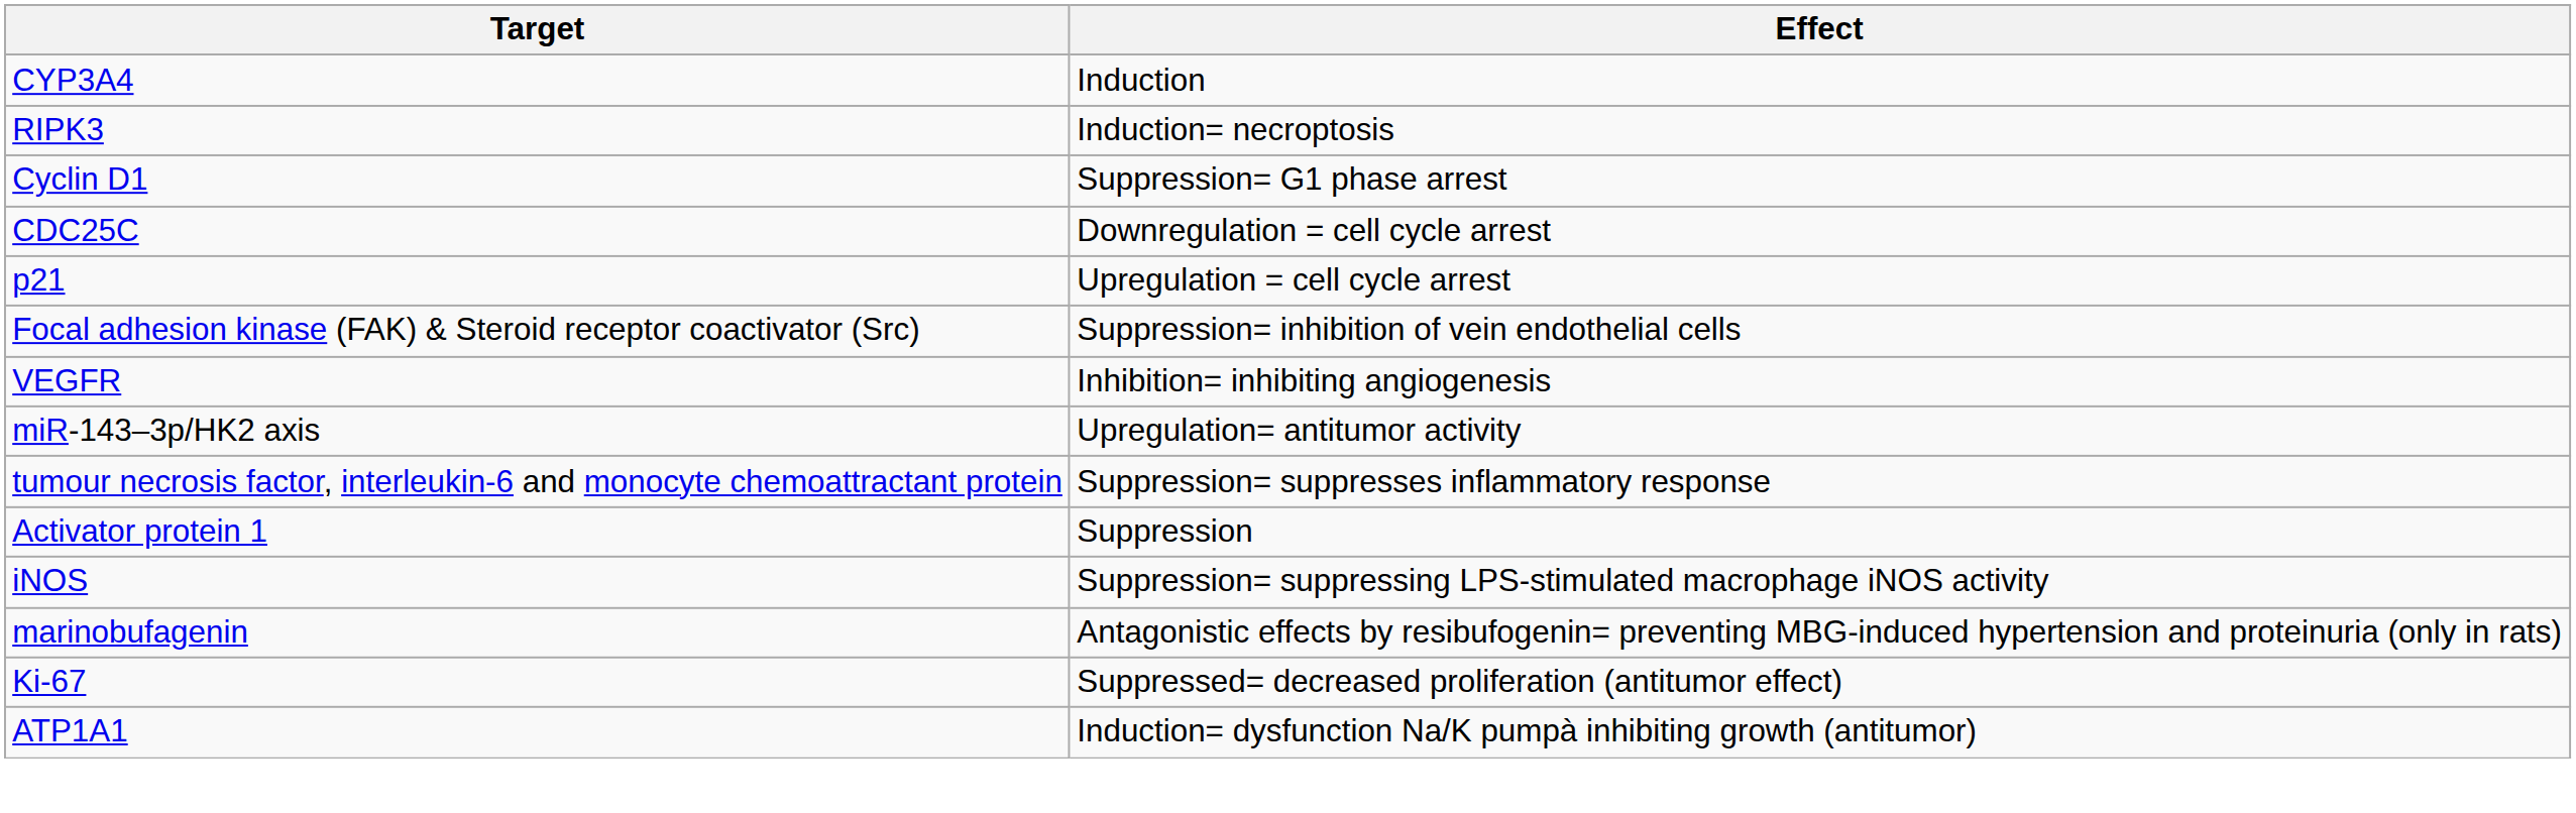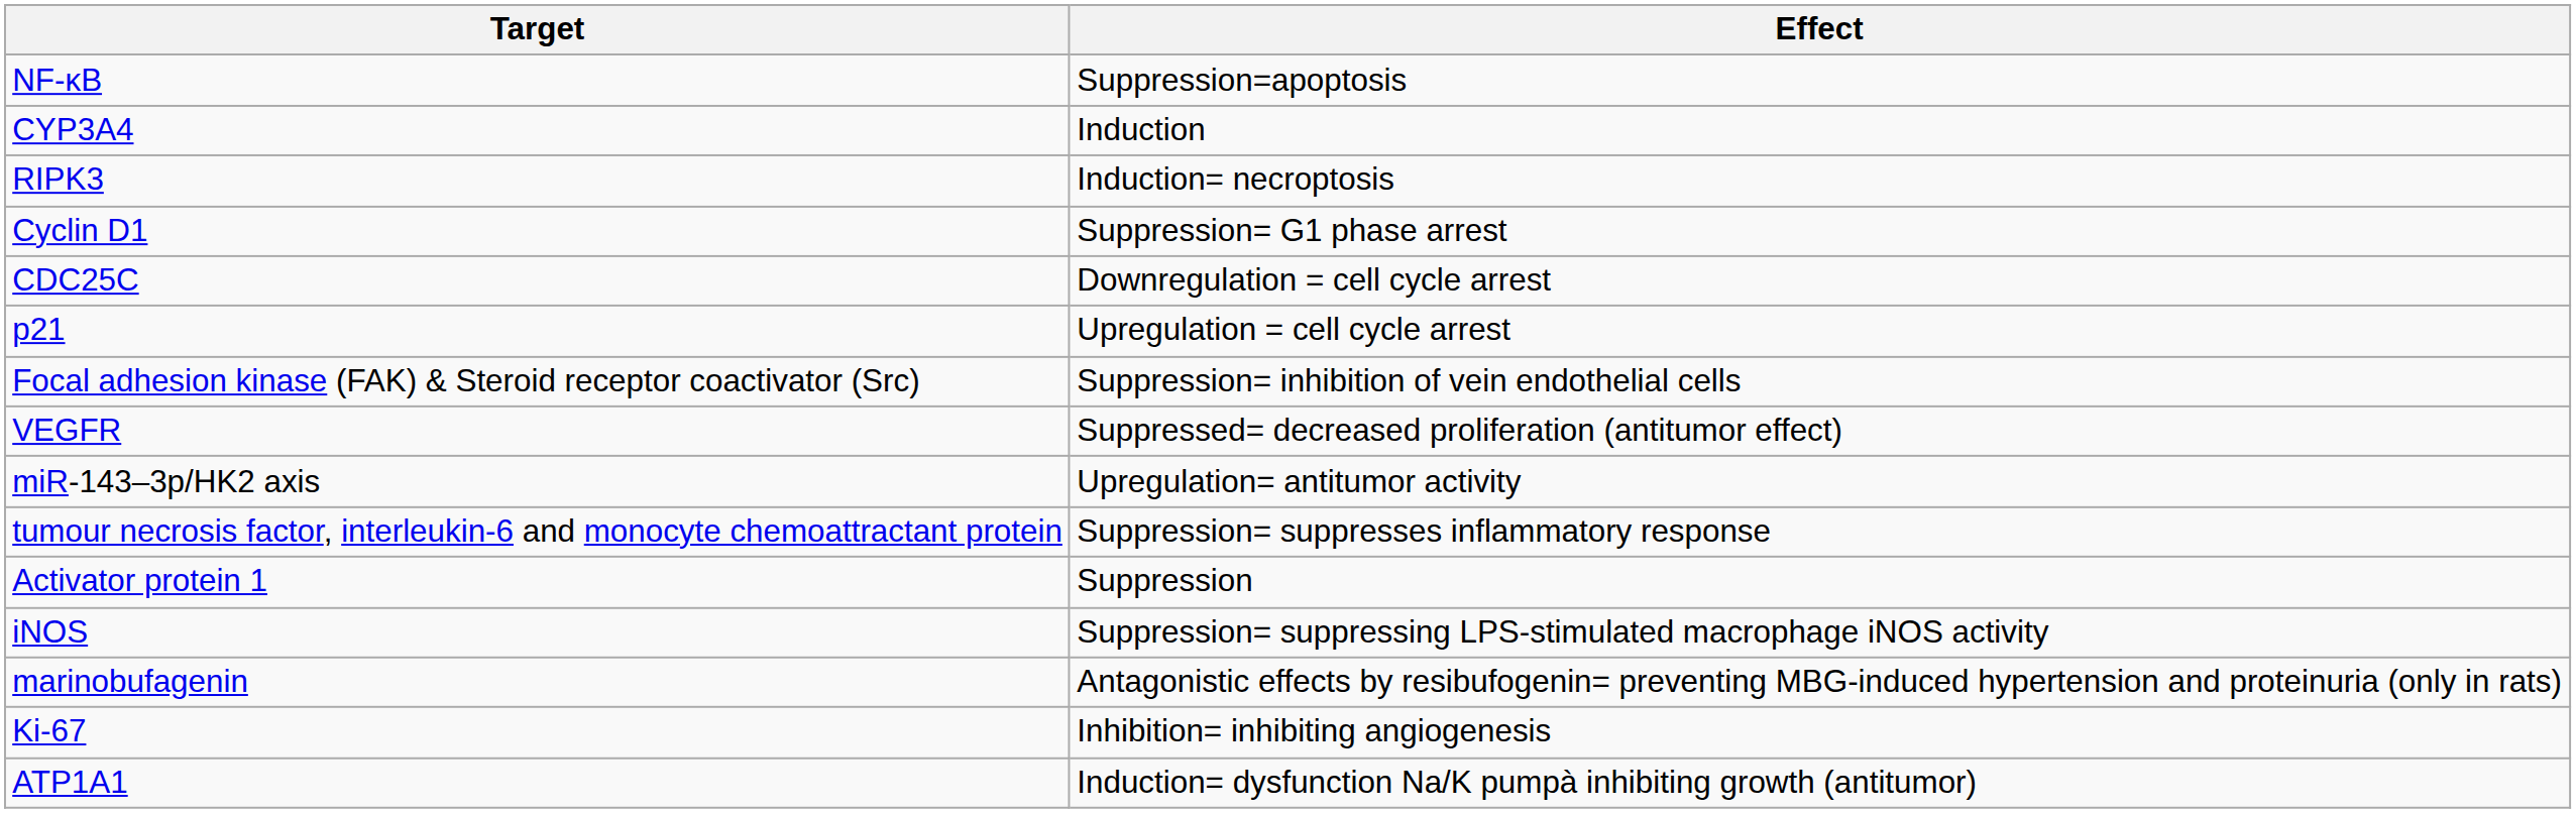+ row: NF‐κB | Suppression=apoptosis
VEGFR | Effect: Inhibition= inhibiting angiogenesis -> Suppressed= decreased proliferation (antitumor effect)
Ki-67 | Effect: Suppressed= decreased proliferation (antitumor effect) -> Inhibition= inhibiting angiogenesis
